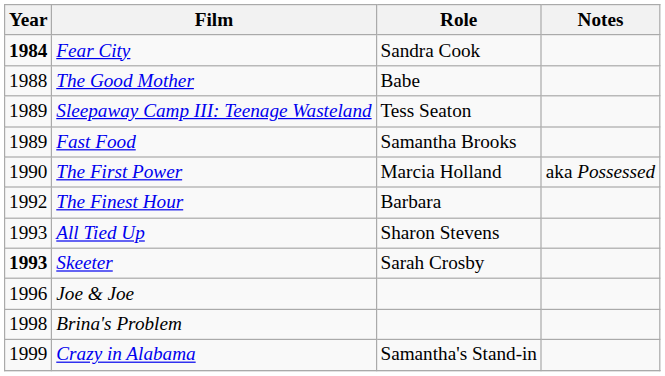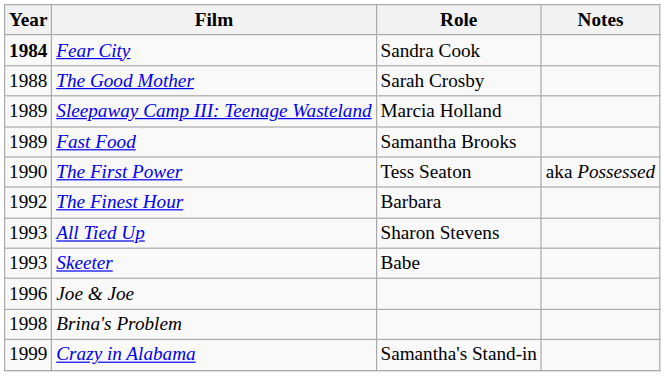The Good Mother | Role: Babe -> Sarah Crosby
Sleepaway Camp III: Teenage Wasteland | Role: Tess Seaton -> Marcia Holland
The First Power | Role: Marcia Holland -> Tess Seaton
Skeeter | Year: bold -> normal
Skeeter | Role: Sarah Crosby -> Babe
